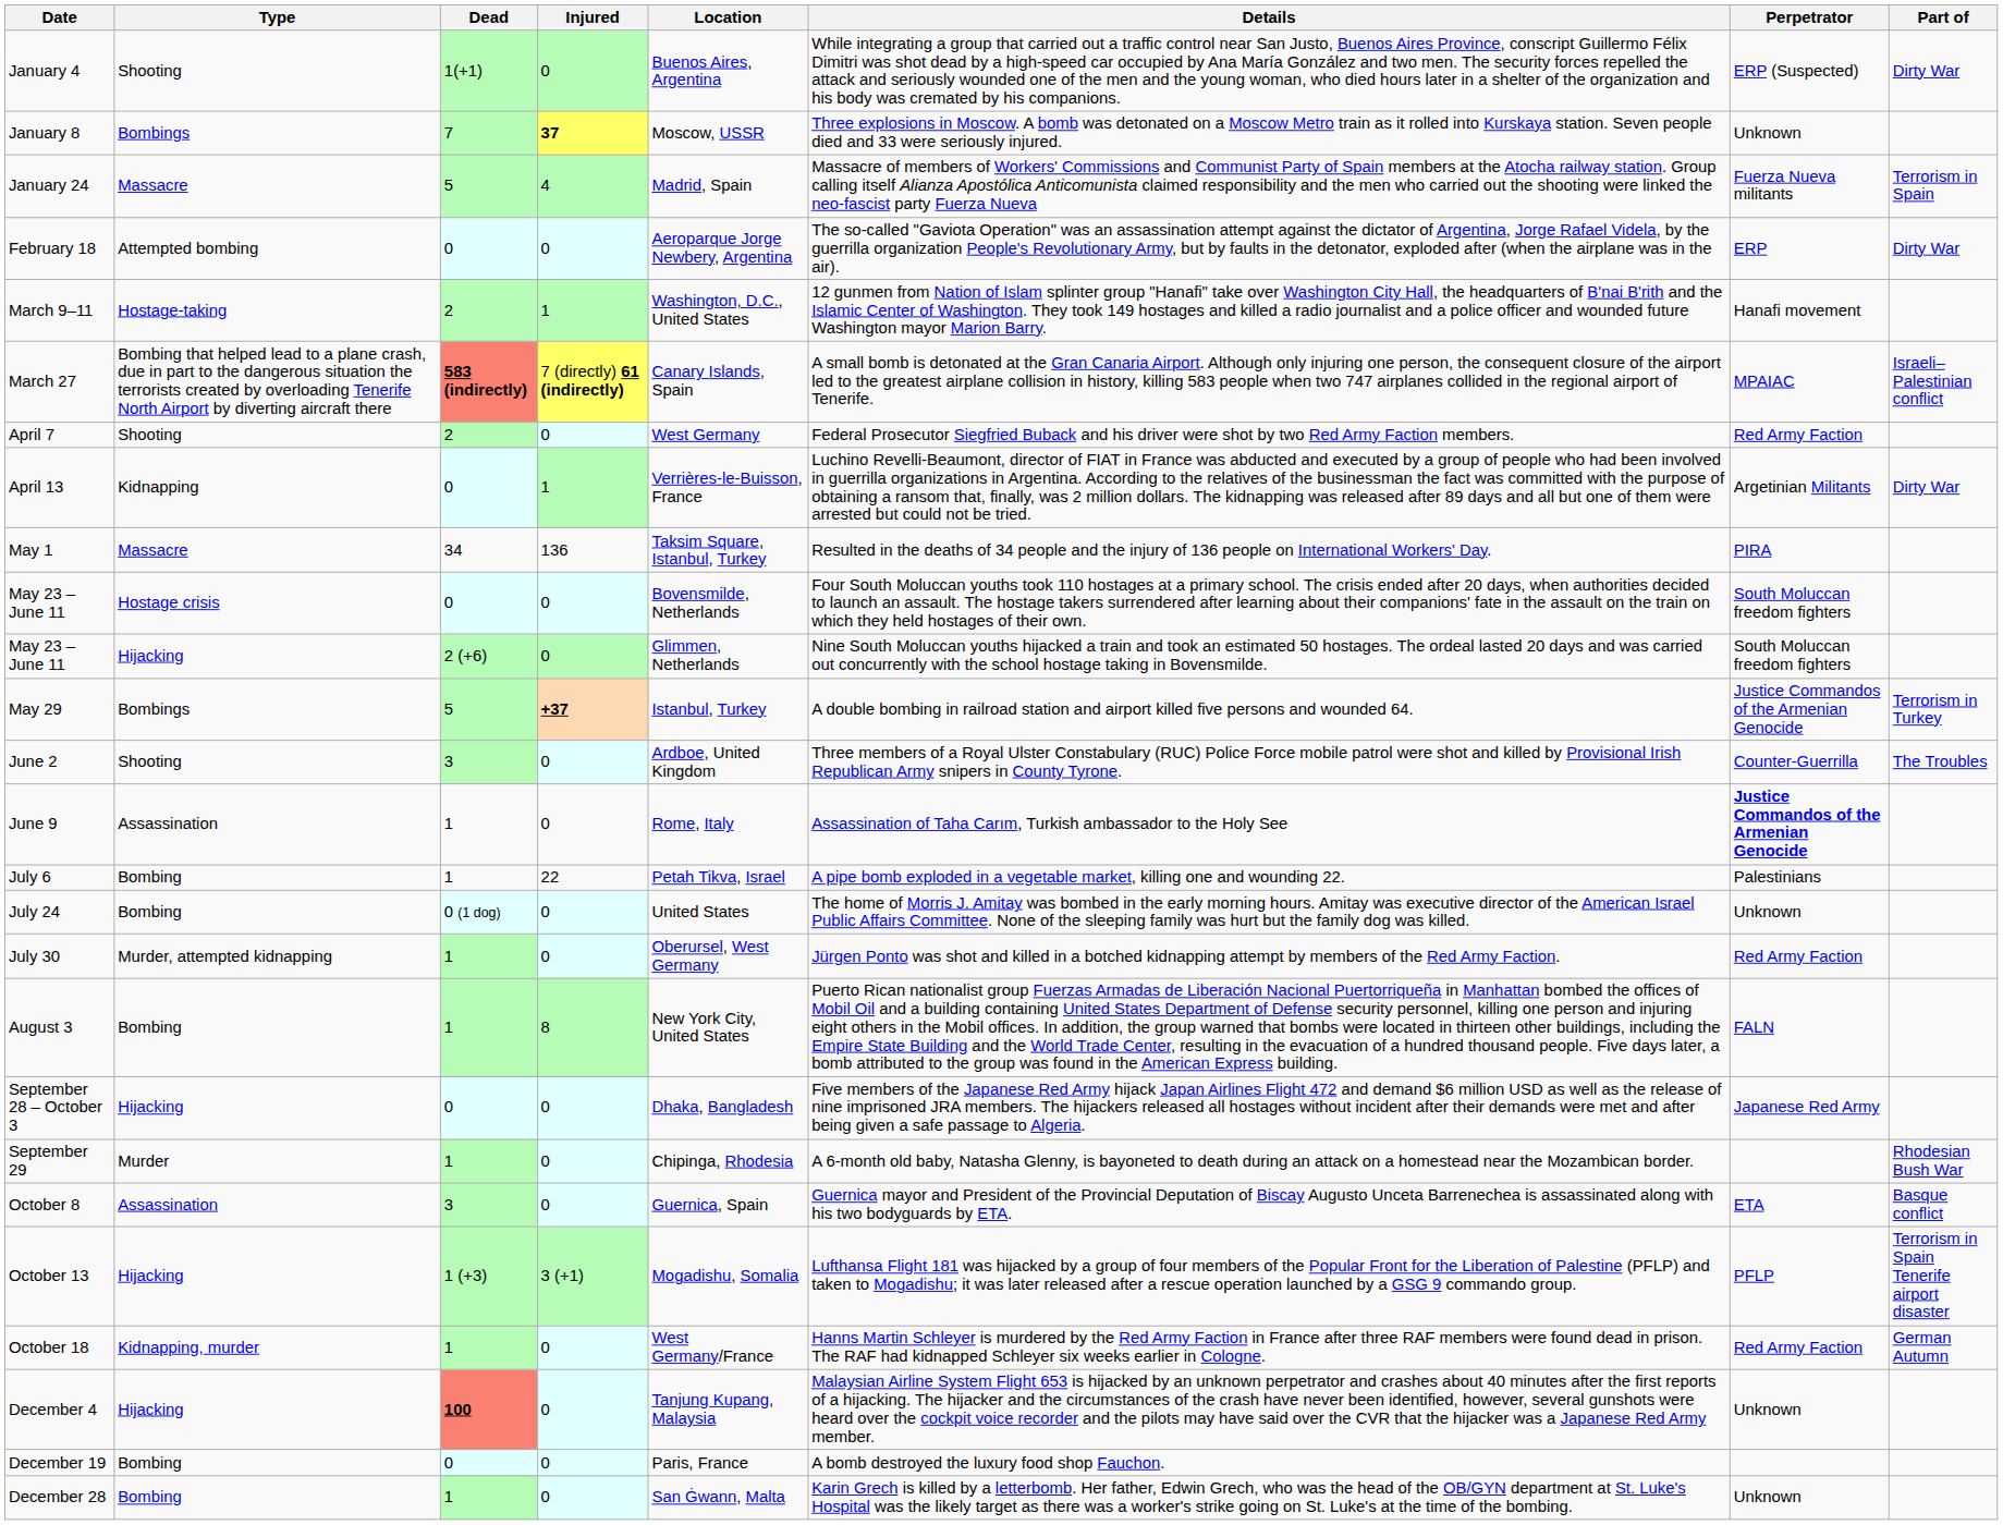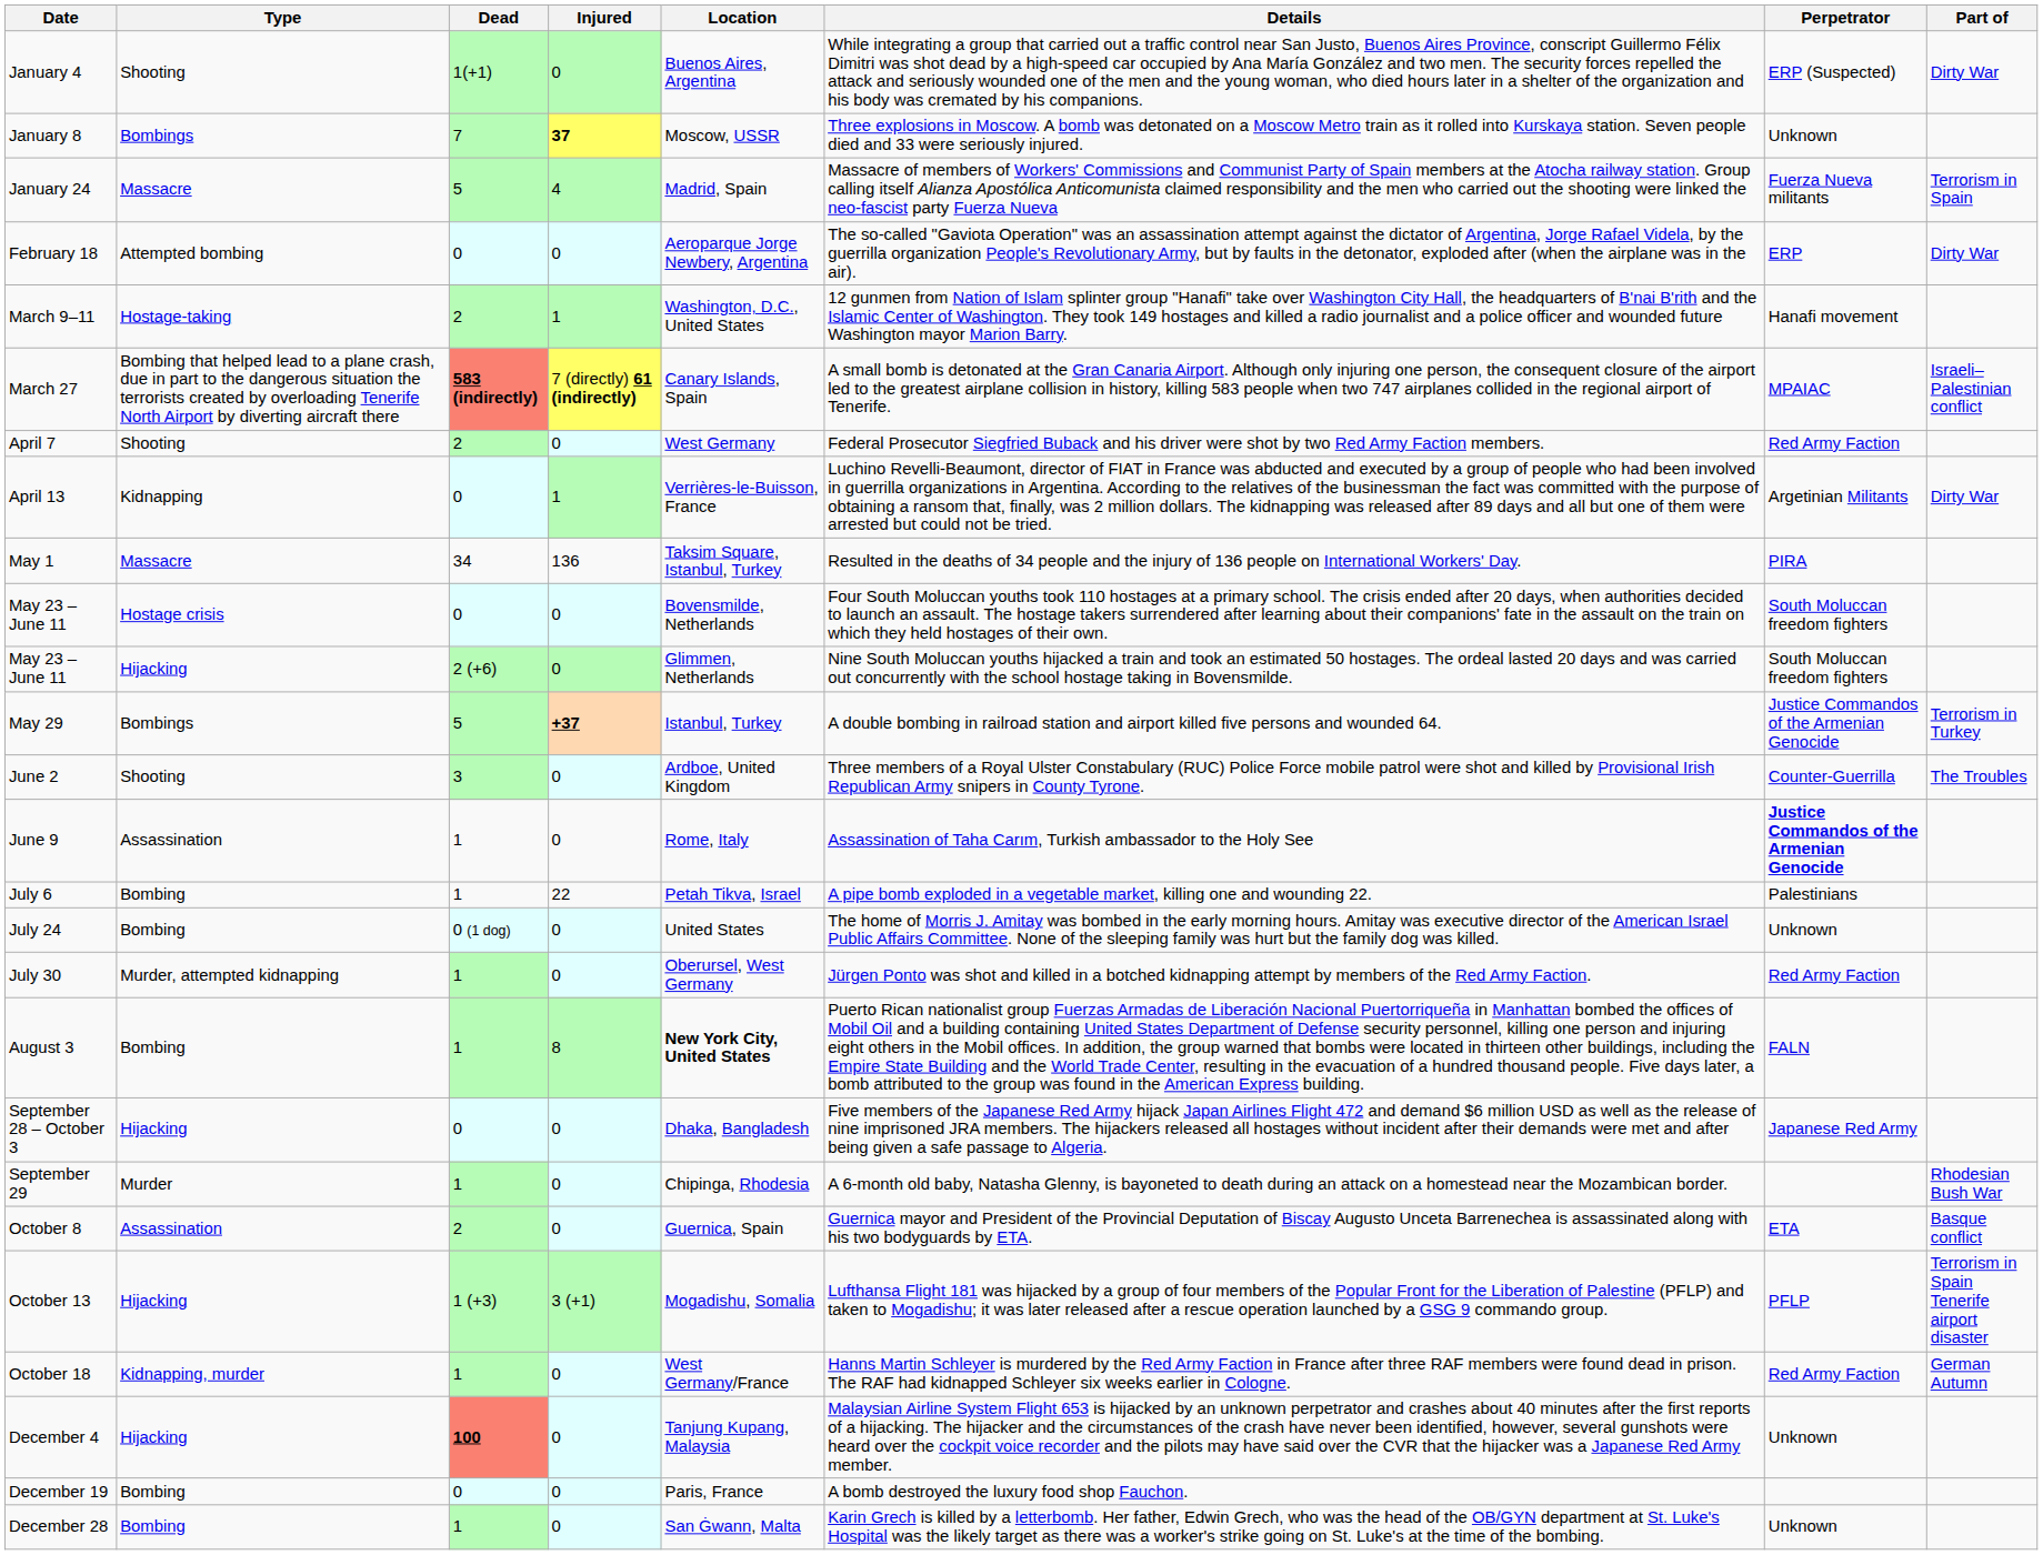August 3 | Location: normal -> bold
October 8 | Dead: 3 -> 2
